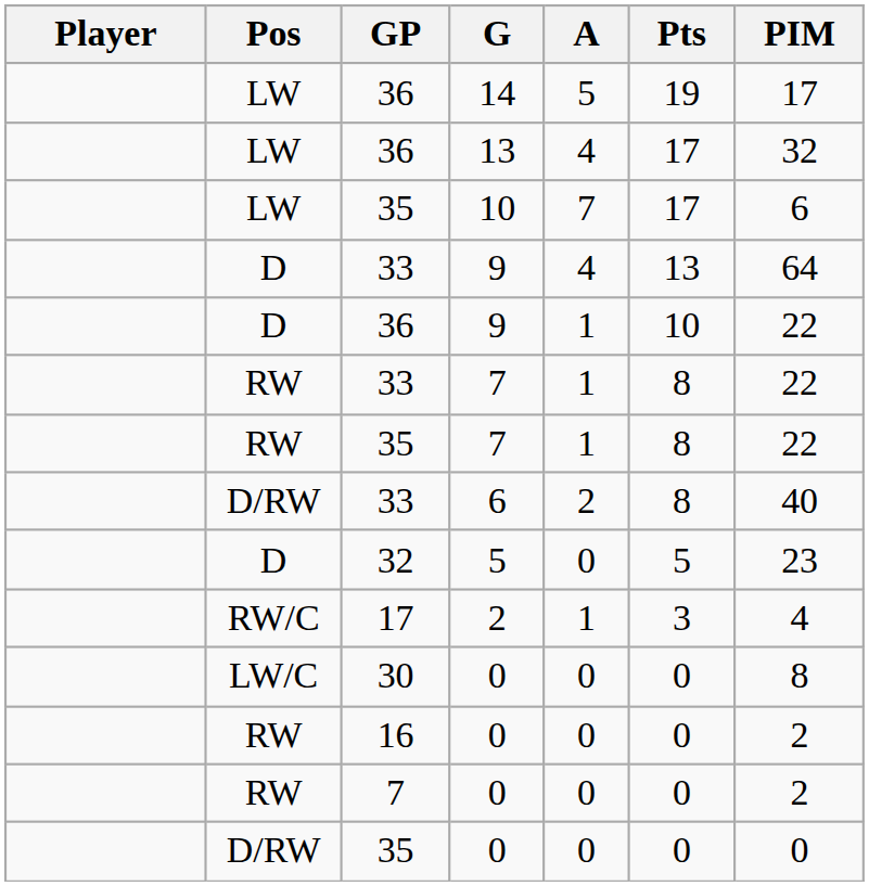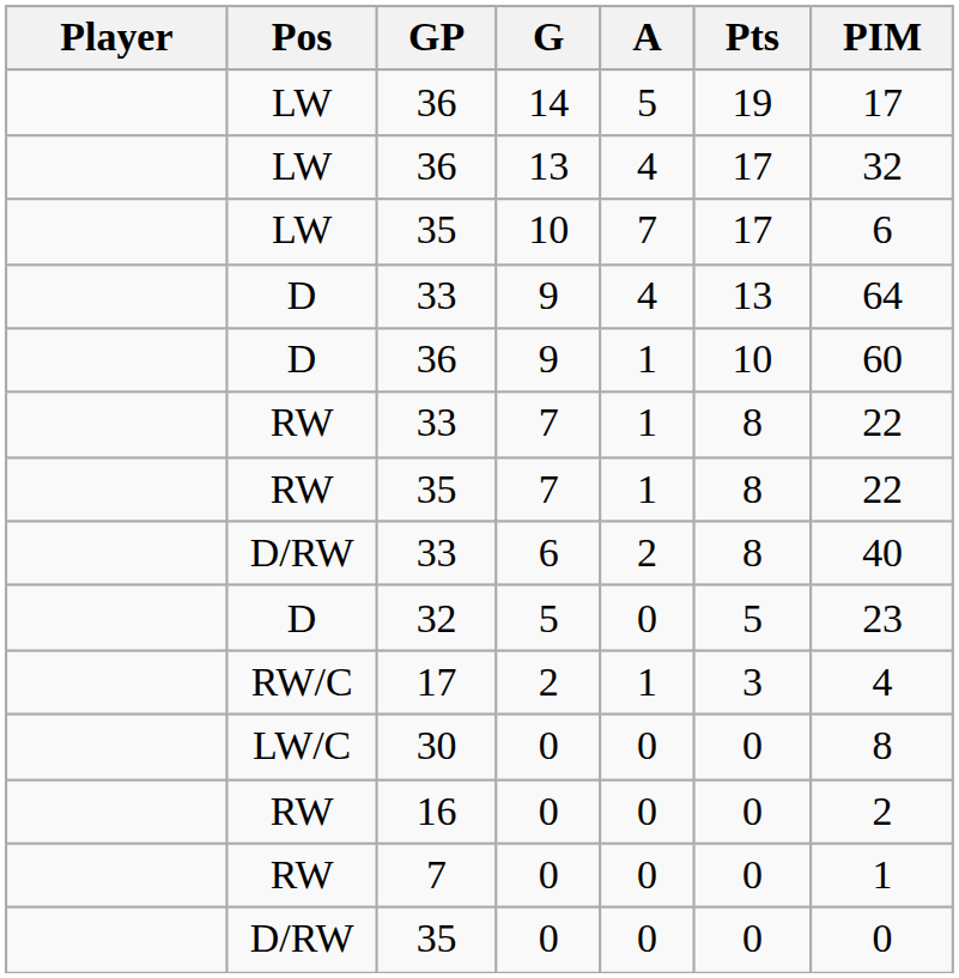36 / 9 | PIM: 22 -> 60
7 / 0 | PIM: 2 -> 1
